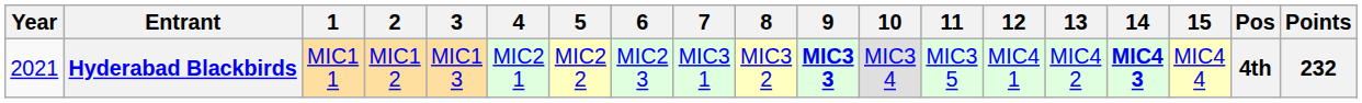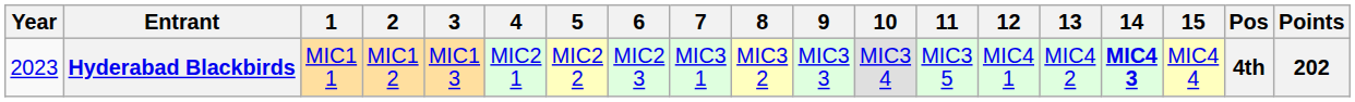Hyderabad Blackbirds | Year: 2021 -> 2023
Hyderabad Blackbirds | 9: bold -> normal
Hyderabad Blackbirds | Points: 232 -> 202
